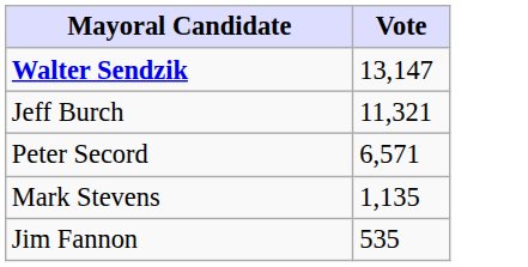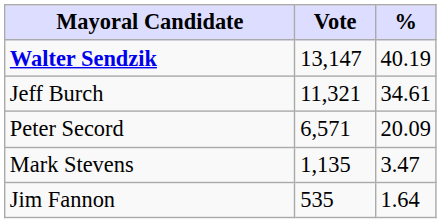+ column: % | 40.19 | 34.61 | 20.09 | 3.47 | 1.64
